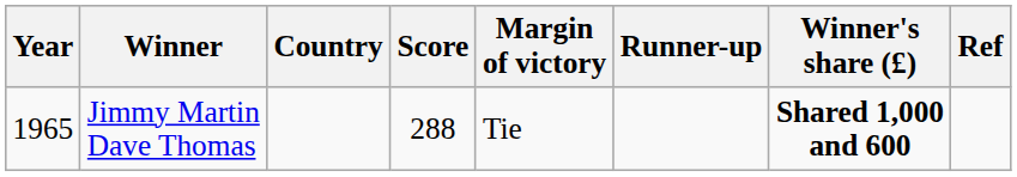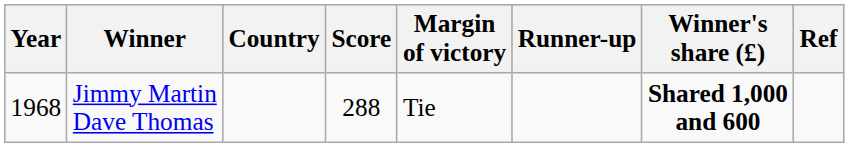Jimmy Martin Dave Thomas | Year: 1965 -> 1968
